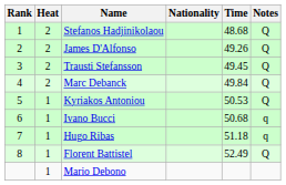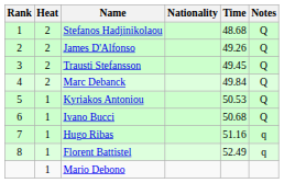Ivano Bucci | Notes: q -> Q
Hugo Ribas | Time: 51.18 -> 51.16
Florent Battistel | Notes: Q -> q
